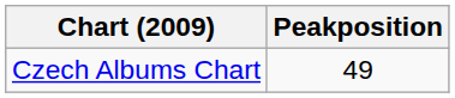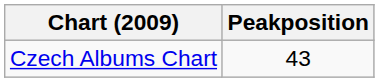Czech Albums Chart | Peakposition: 49 -> 43
